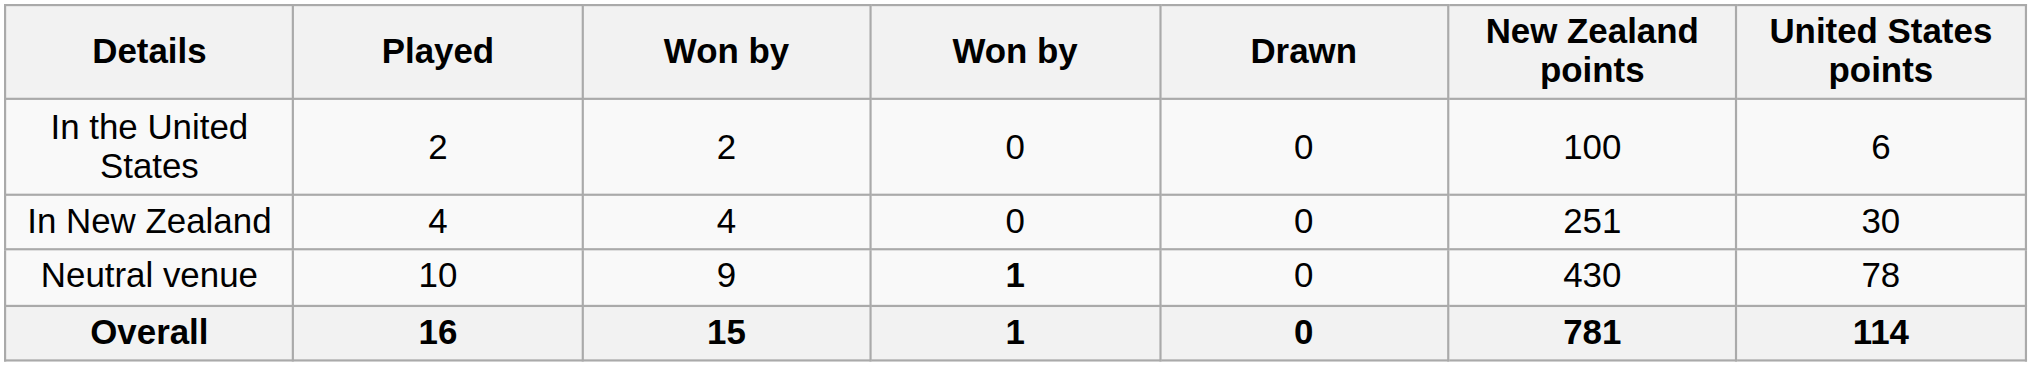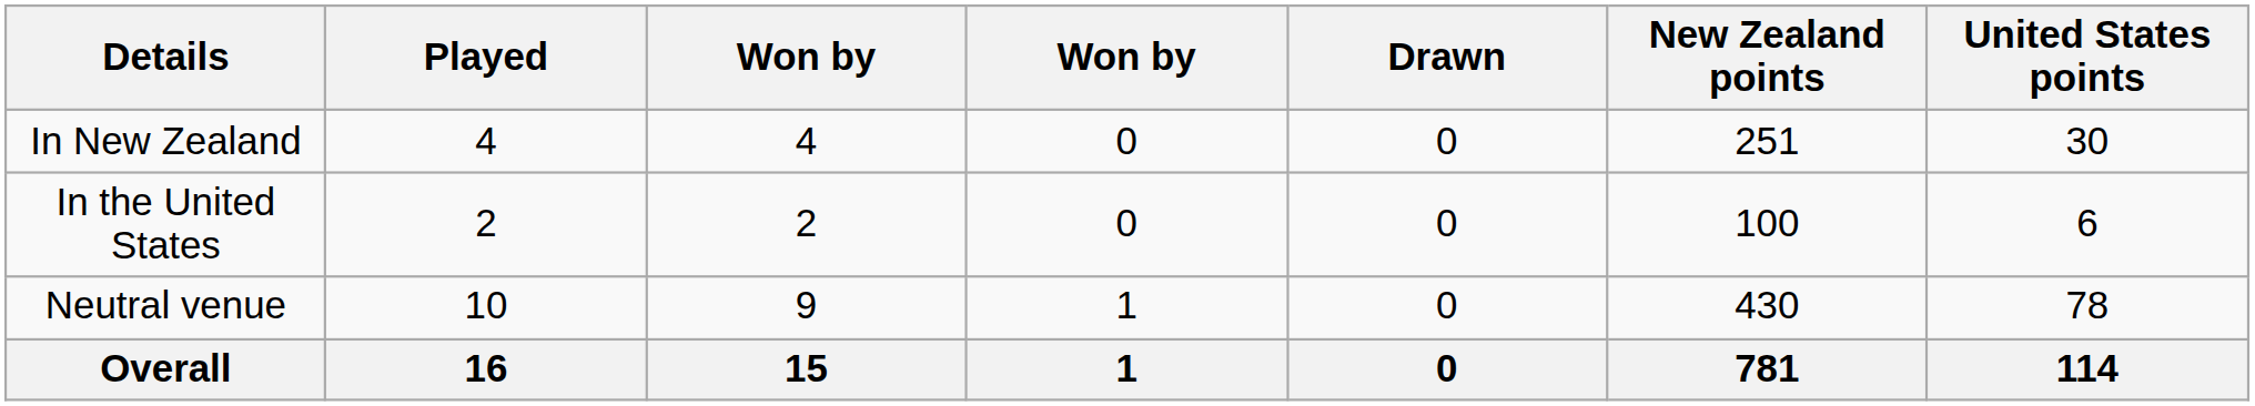rows swapped: In New Zealand <-> In the United States
Neutral venue | column 4: bold -> normal
